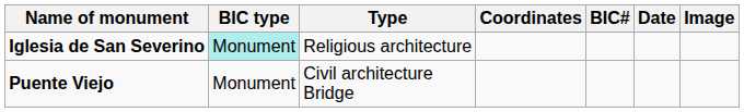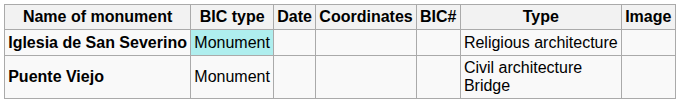columns swapped: Type <-> Date
